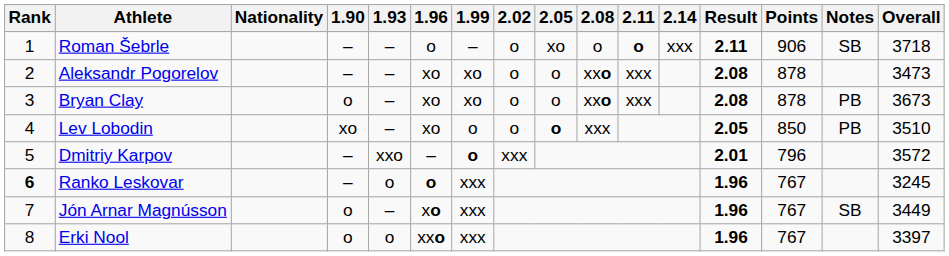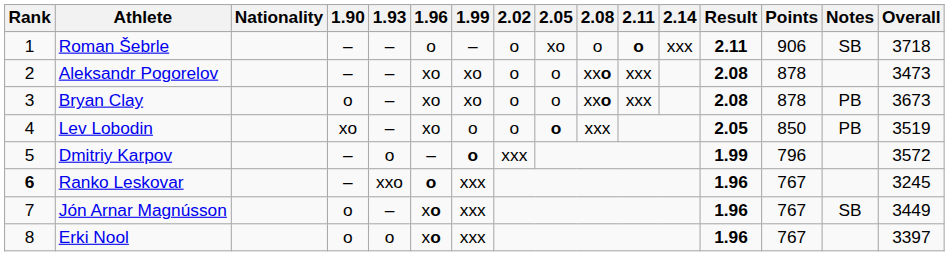Lev Lobodin | Overall: 3510 -> 3519
Dmitriy Karpov | 1.93: xxo -> o
Dmitriy Karpov | Result: 2.01 -> 1.99
Ranko Leskovar | 1.93: o -> xxo
Erki Nool | 1.96: xxo -> xo
